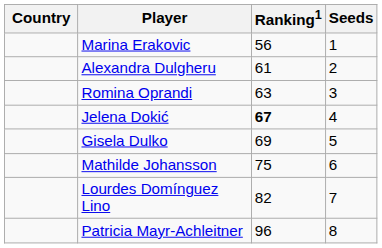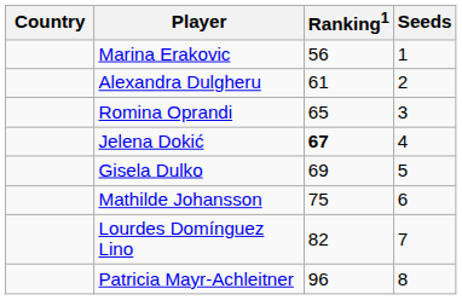Romina Oprandi | Ranking1: 63 -> 65
